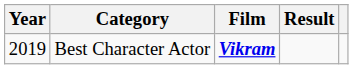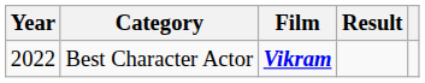Best Character Actor | Year: 2019 -> 2022
